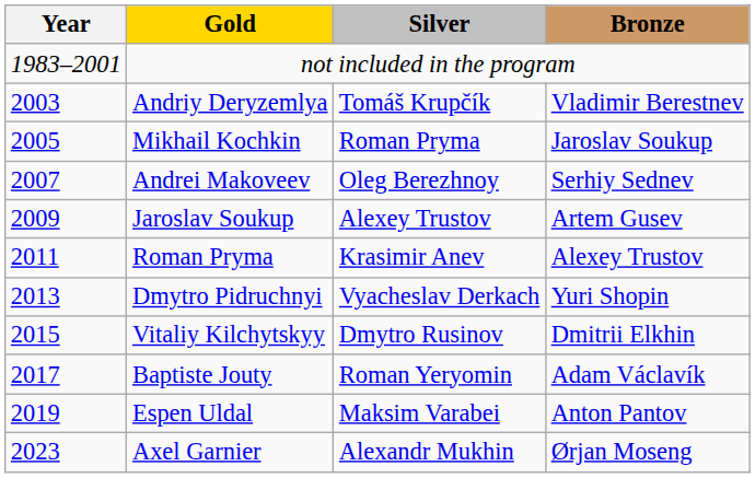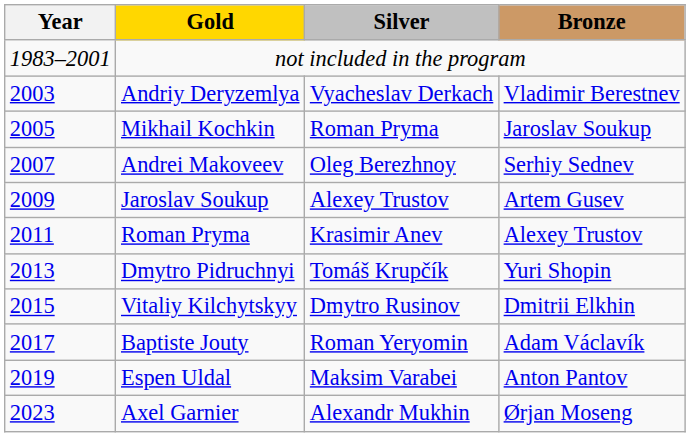Andriy Deryzemlya | Silver: Tomáš Krupčík -> Vyacheslav Derkach
Dmytro Pidruchnyi | Silver: Vyacheslav Derkach -> Tomáš Krupčík
